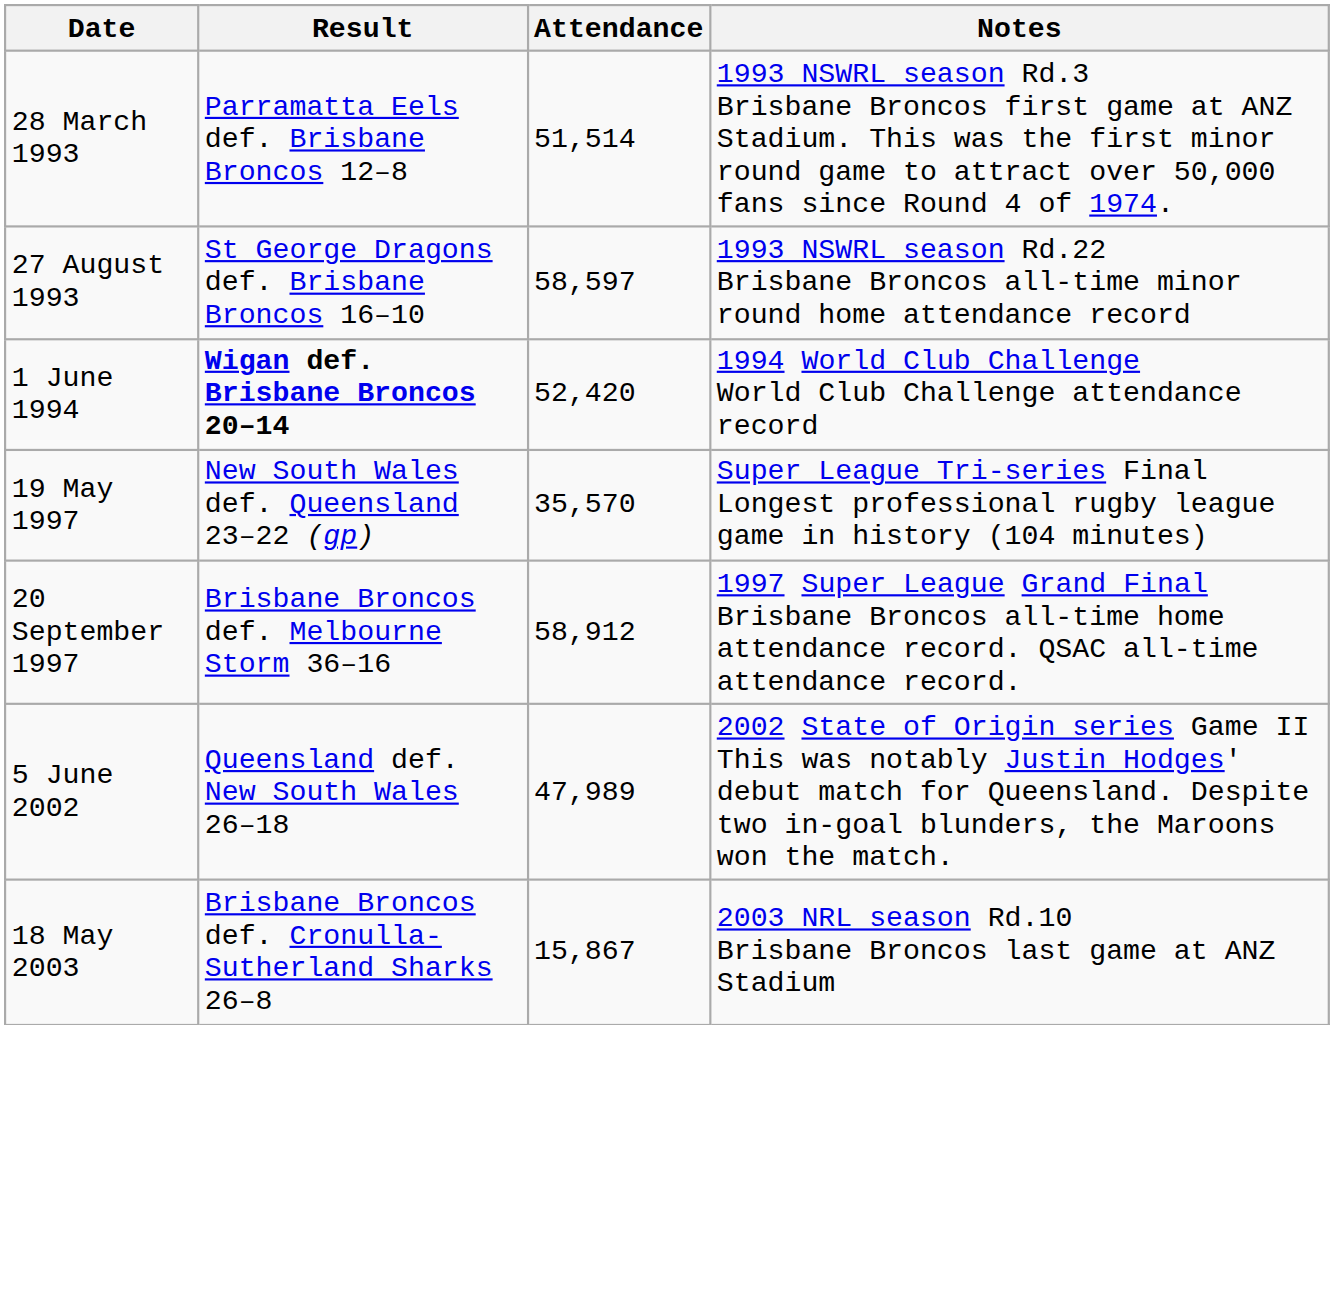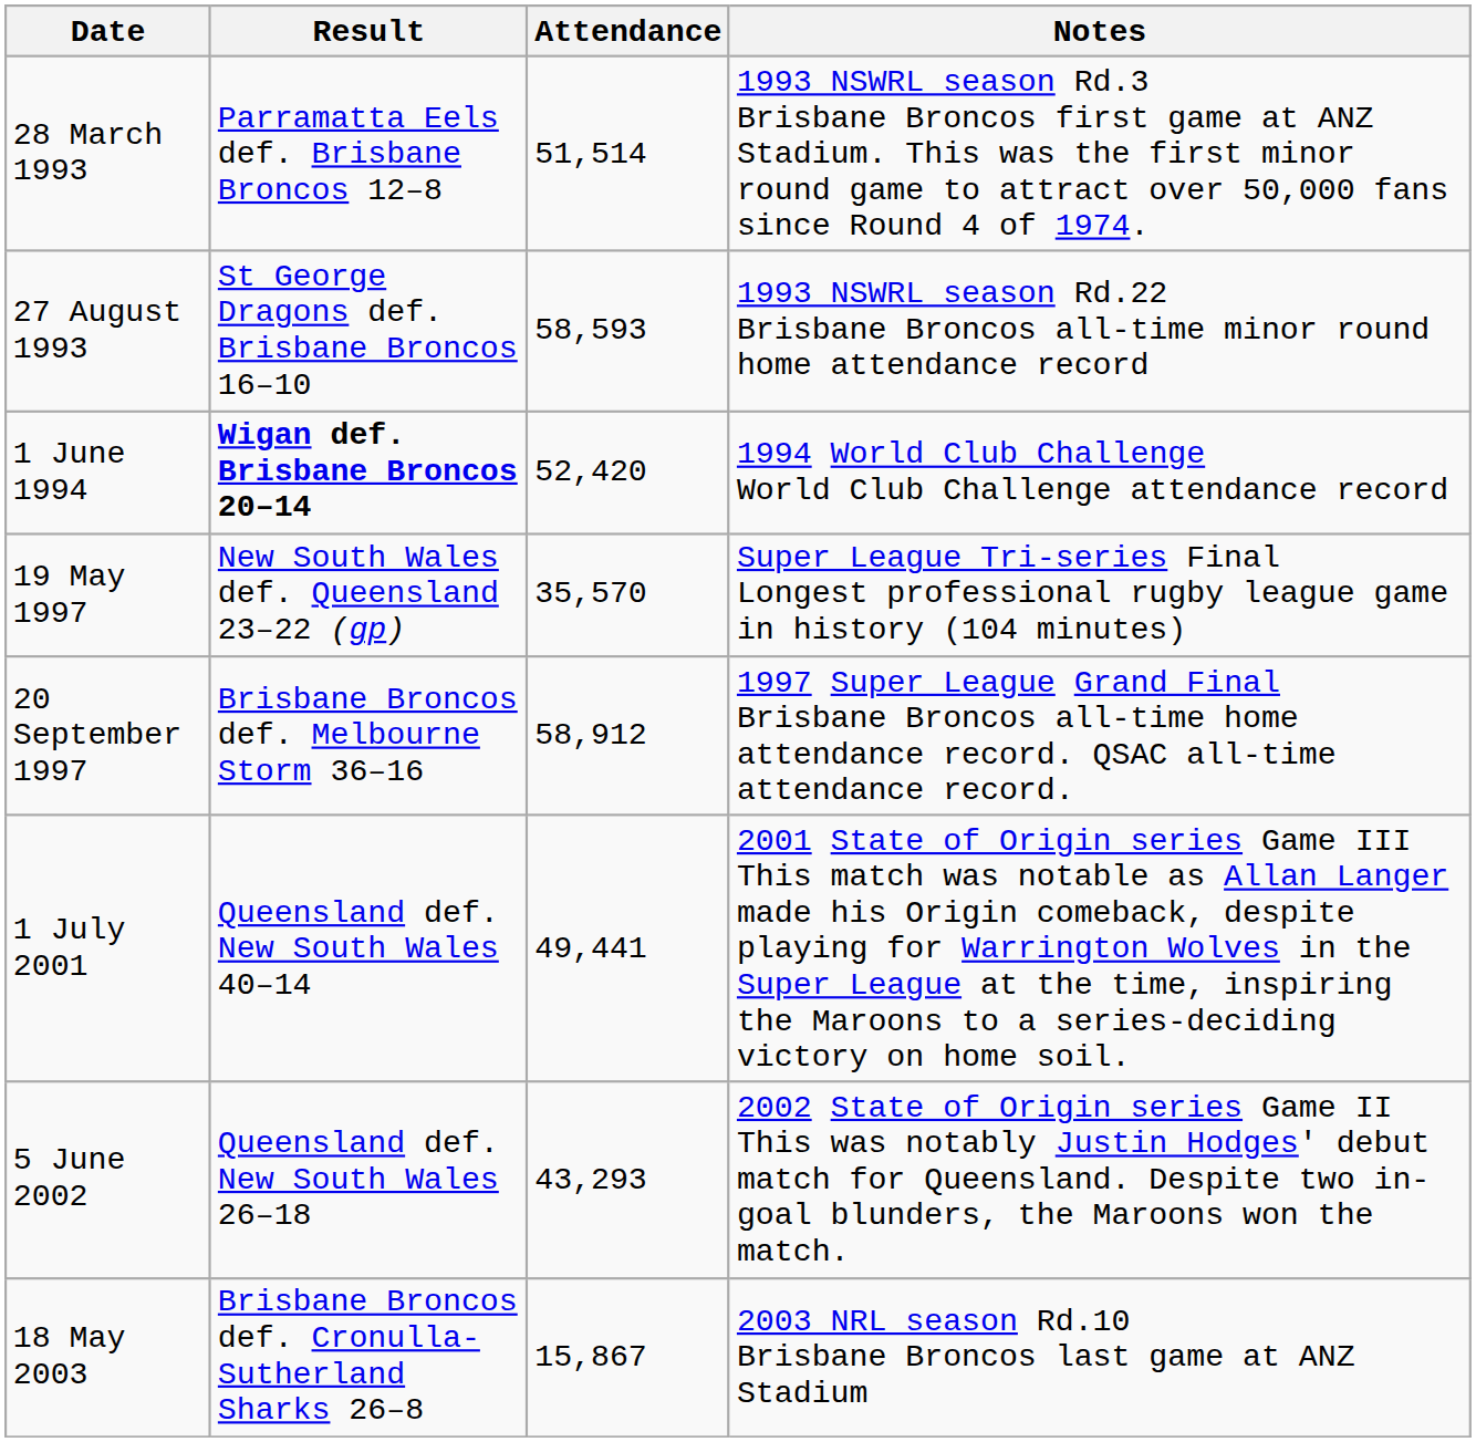27 August 1993 | Attendance: 58,597 -> 58,593
+ row: 1 July 2001 | Queensland def. New South Wales 40–14 | 49,441 | 2001 State of Origin series Game III This match was notable as Allan Langer made his Origin comeback, despite playing for Warrington Wolves in the Super League at the time, inspiring the Maroons to a series-deciding victory on home soil.
5 June 2002 | Attendance: 47,989 -> 43,293
